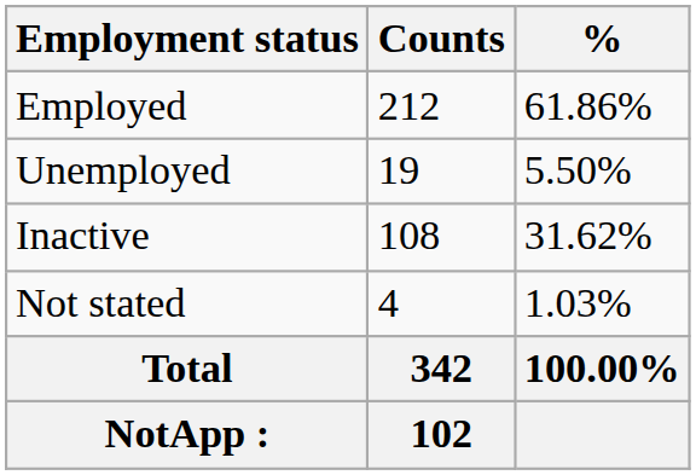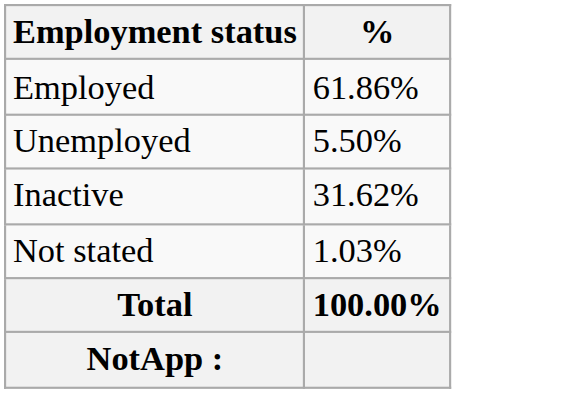- column: Counts | 212 | 19 | 108 | 4 | 342 | 102
